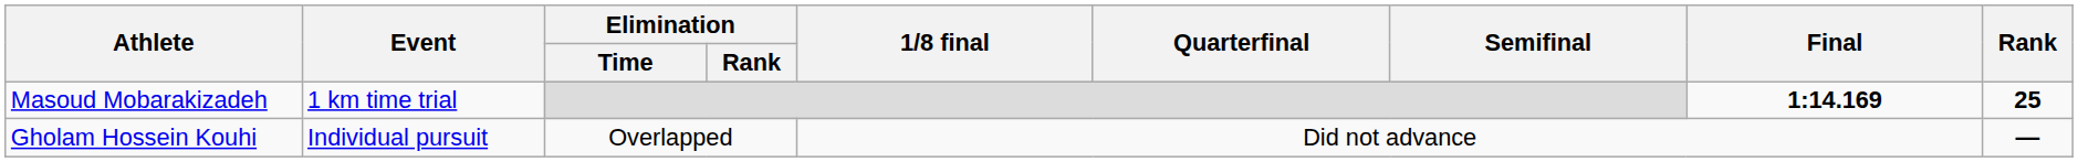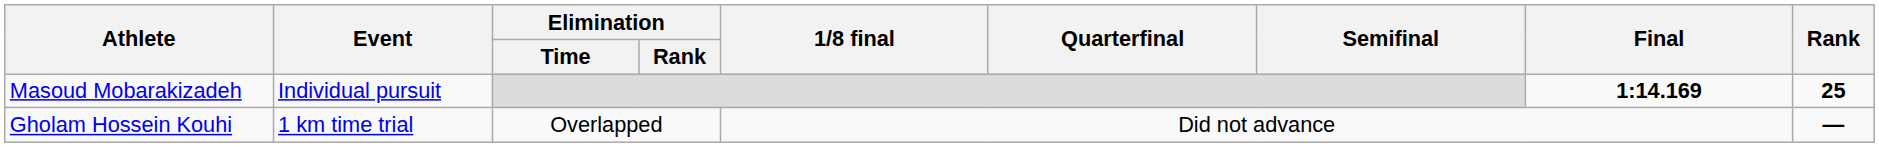Masoud Mobarakizadeh | Event: 1 km time trial -> Individual pursuit
Gholam Hossein Kouhi | Event: Individual pursuit -> 1 km time trial
